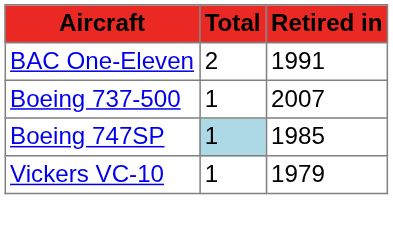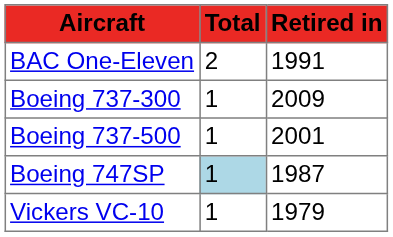+ row: Boeing 737-300 | 1 | 2009
Boeing 737-500 | Retired in: 2007 -> 2001
Boeing 747SP | Retired in: 1985 -> 1987
